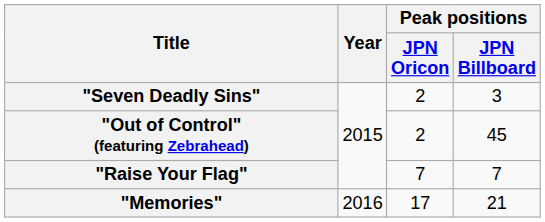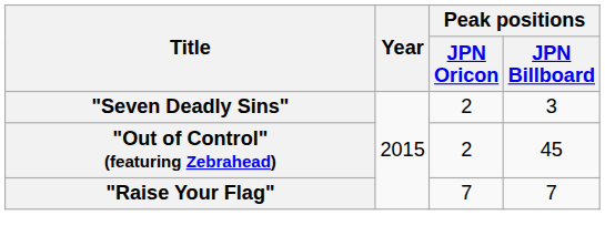- row: "Memories" | 2016 | 17 | 21
